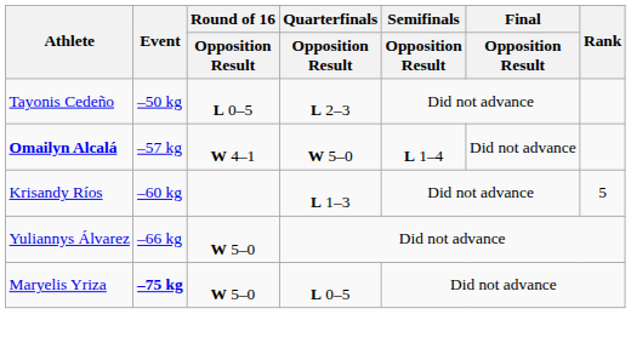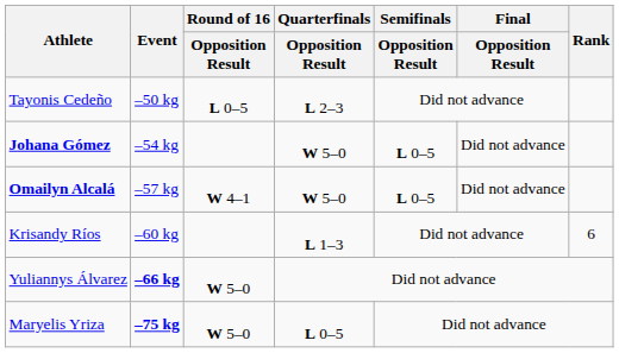+ row: Johana Gómez | –54 kg | W 5–0 | L 0–5 | Did not advance
Omailyn Alcalá | Semifinals / Opposition Result: L 1–4 -> L 0–5
Krisandy Ríos | Rank: 5 -> 6
Yuliannys Álvarez | Event: normal -> bold
